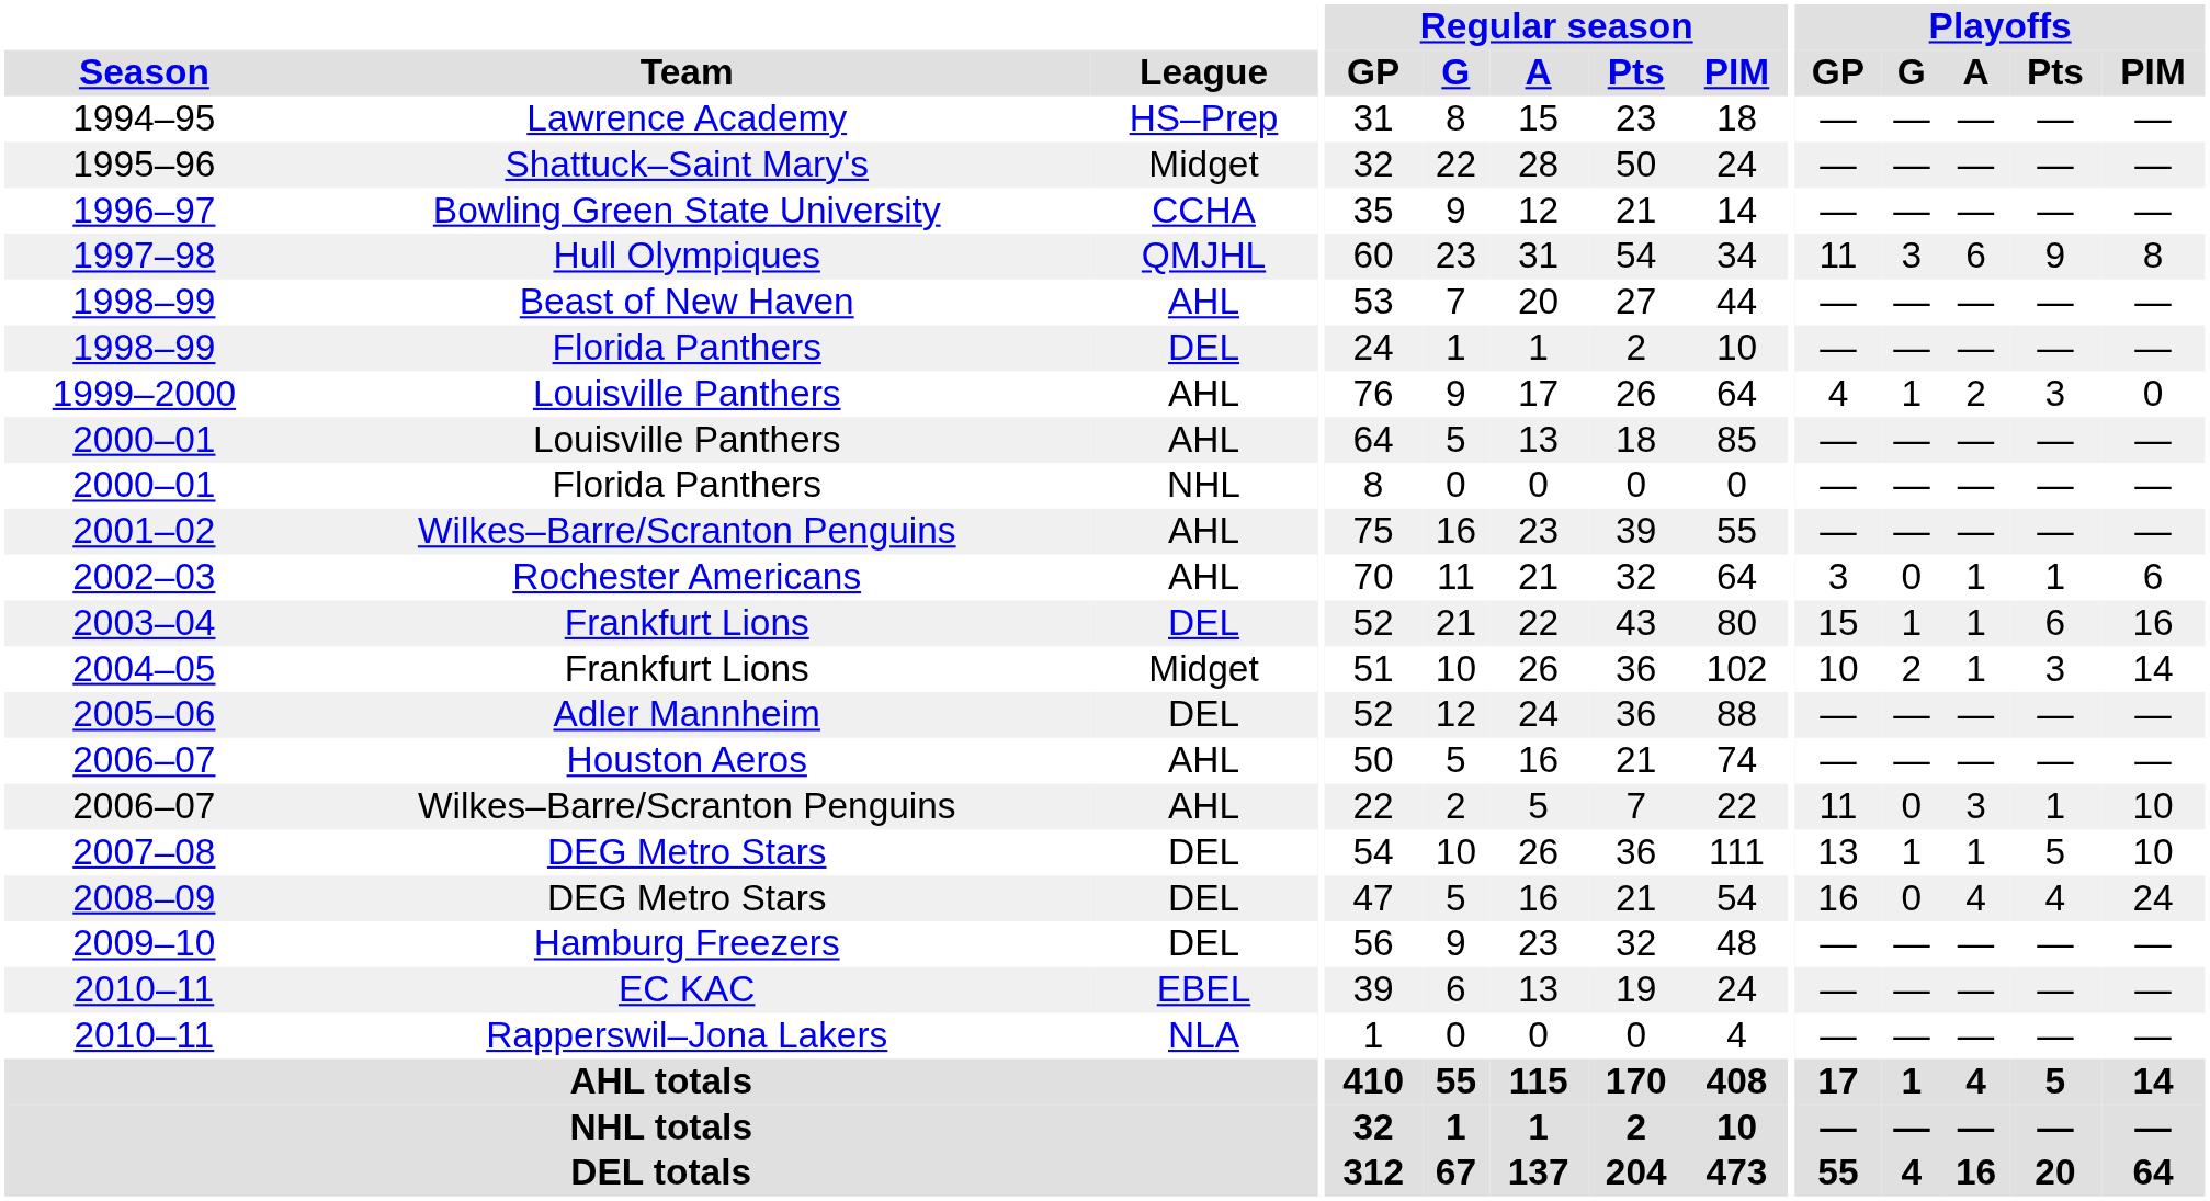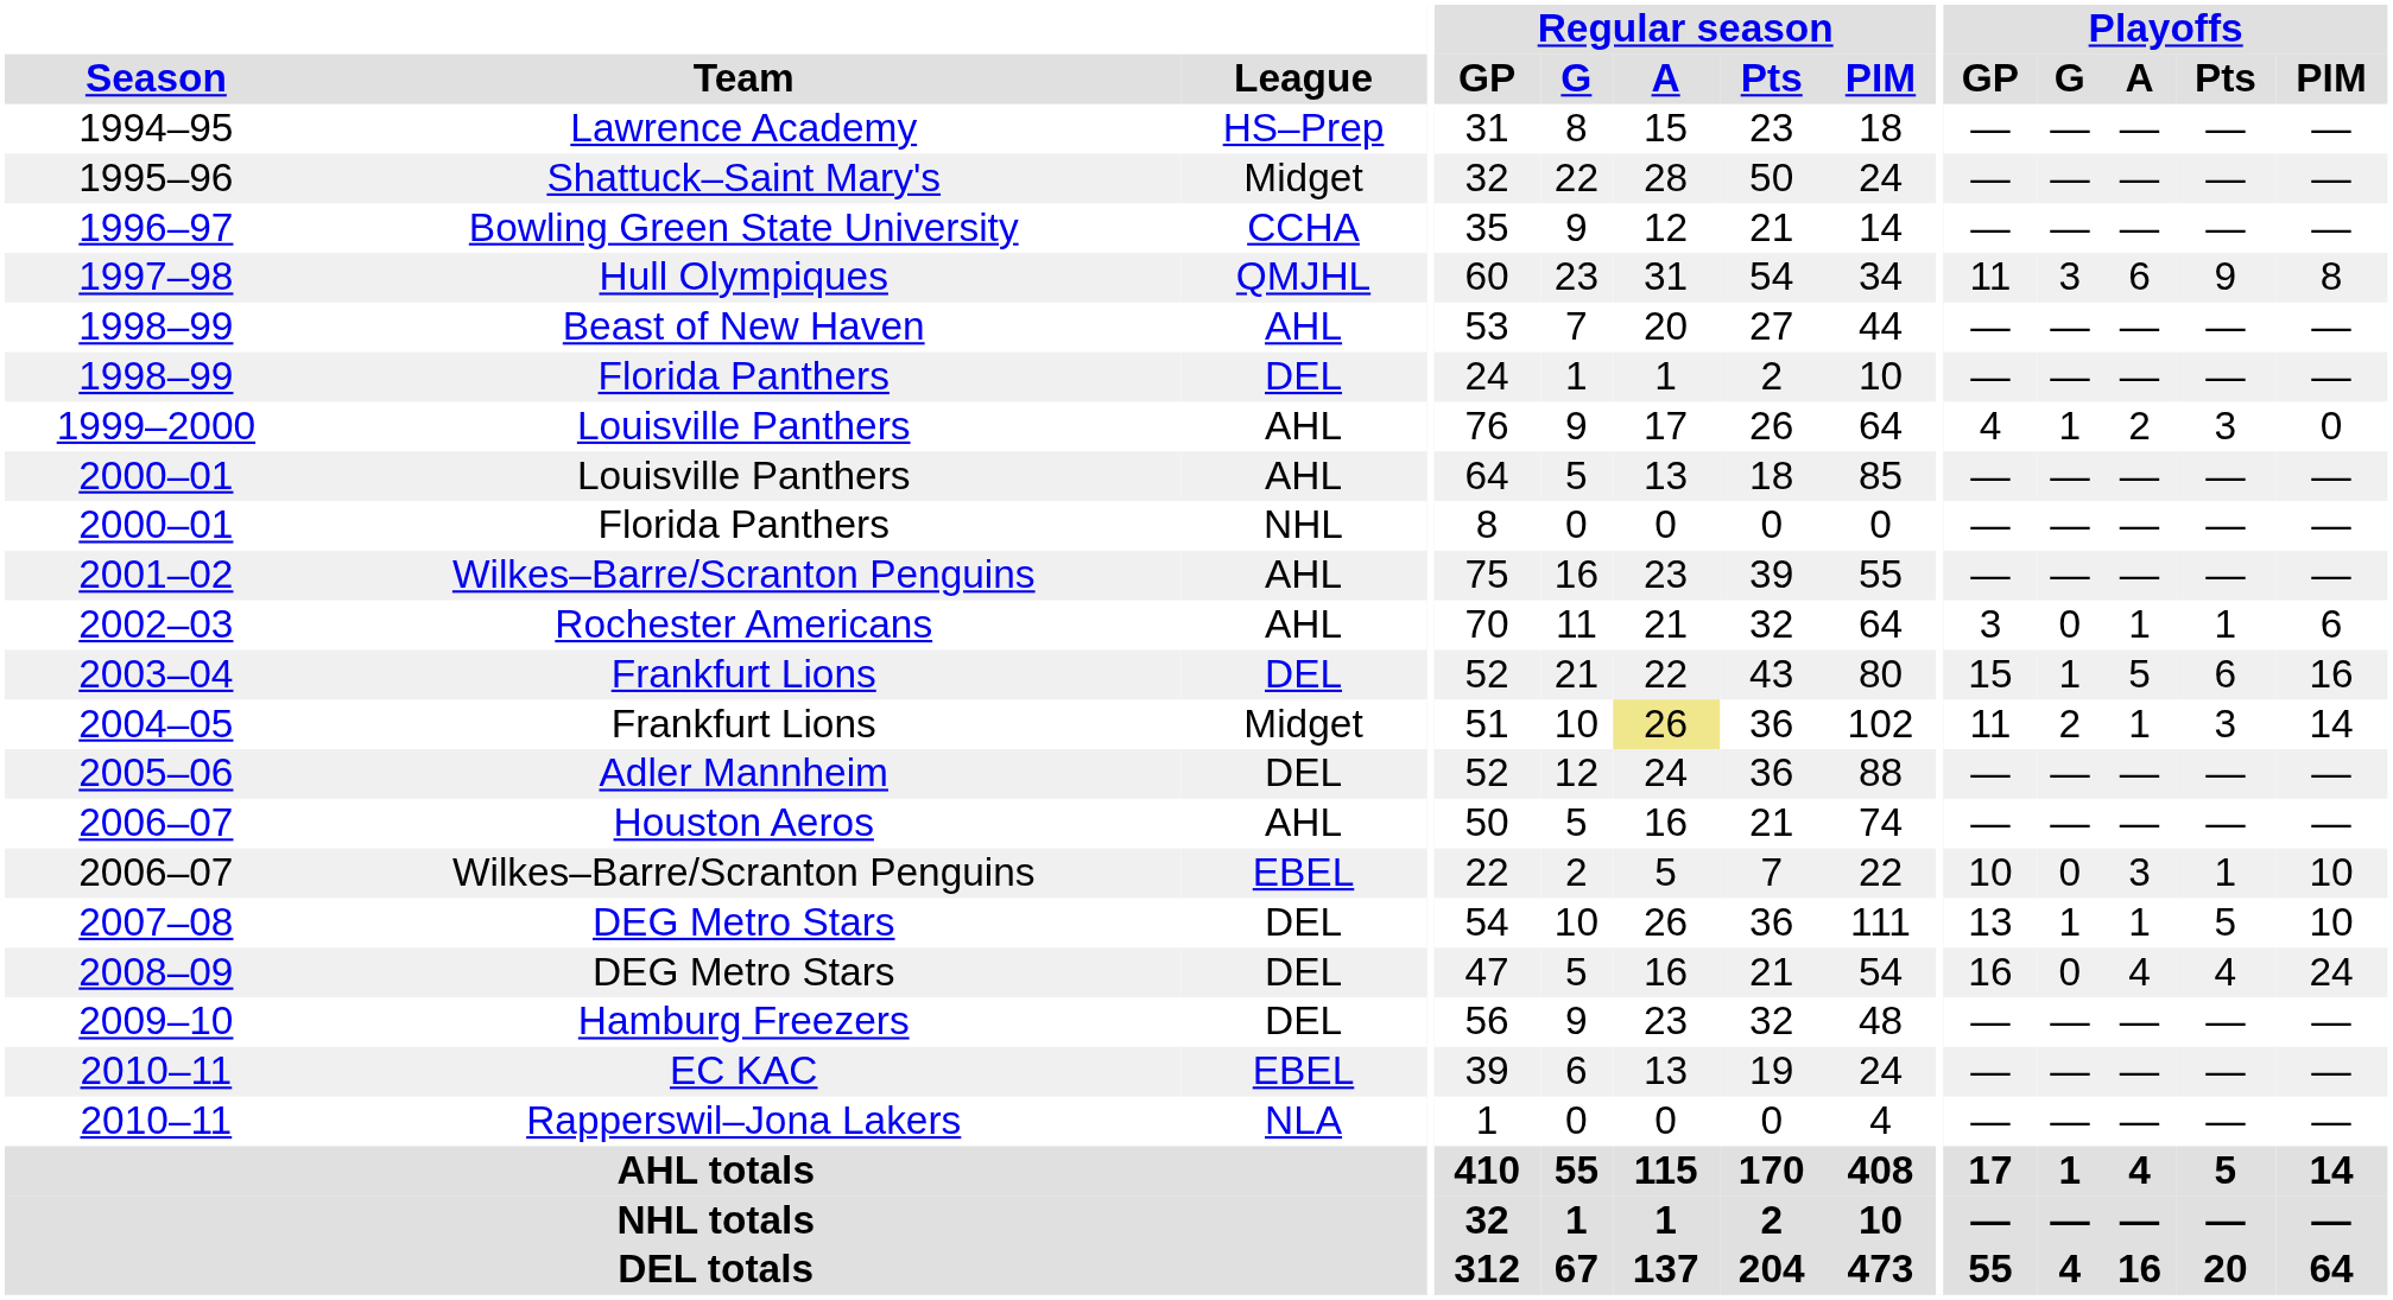2003–04 | Playoffs / A: 1 -> 5
2004–05 | Regular season / A: no background -> khaki background
2004–05 | Playoffs / GP: 10 -> 11
2006–07 / Wilkes–Barre/Scranton Penguins | League: AHL -> EBEL
2006–07 / Wilkes–Barre/Scranton Penguins | Playoffs / GP: 11 -> 10
